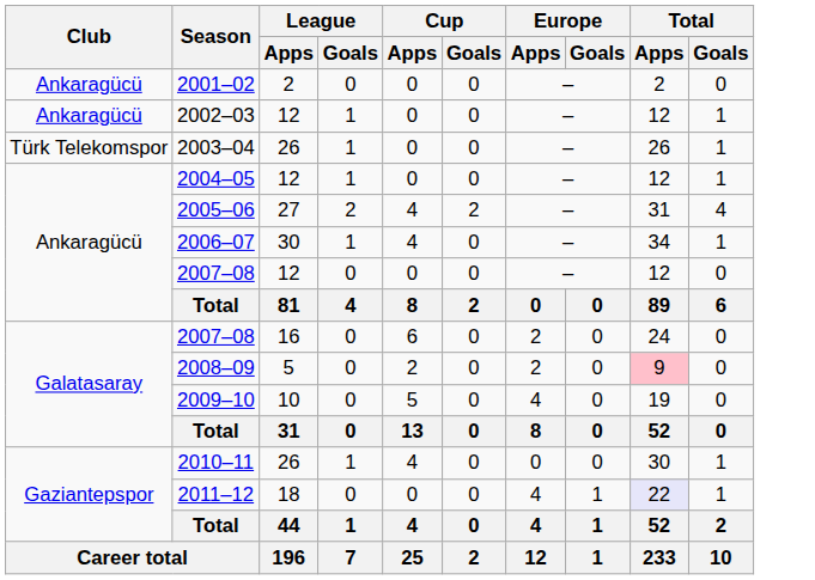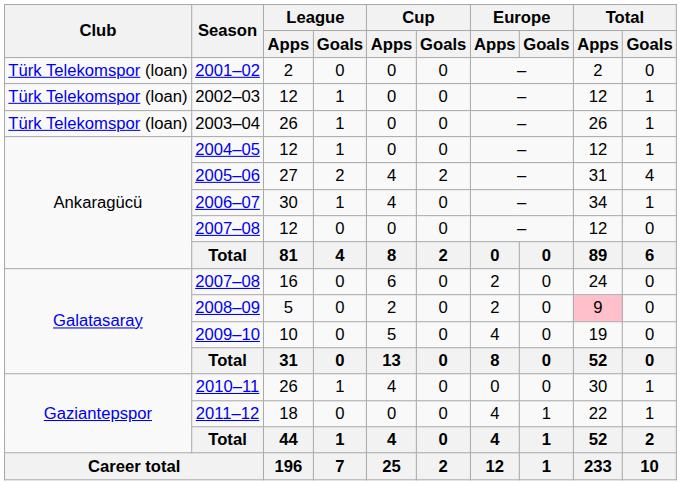2001–02 | Club: Ankaragücü -> Türk Telekomspor (loan)
2002–03 | Club: Ankaragücü -> Türk Telekomspor (loan)
2003–04 | Club: Türk Telekomspor -> Türk Telekomspor (loan)
2011–12 | Total / Apps: lavender background -> no background
